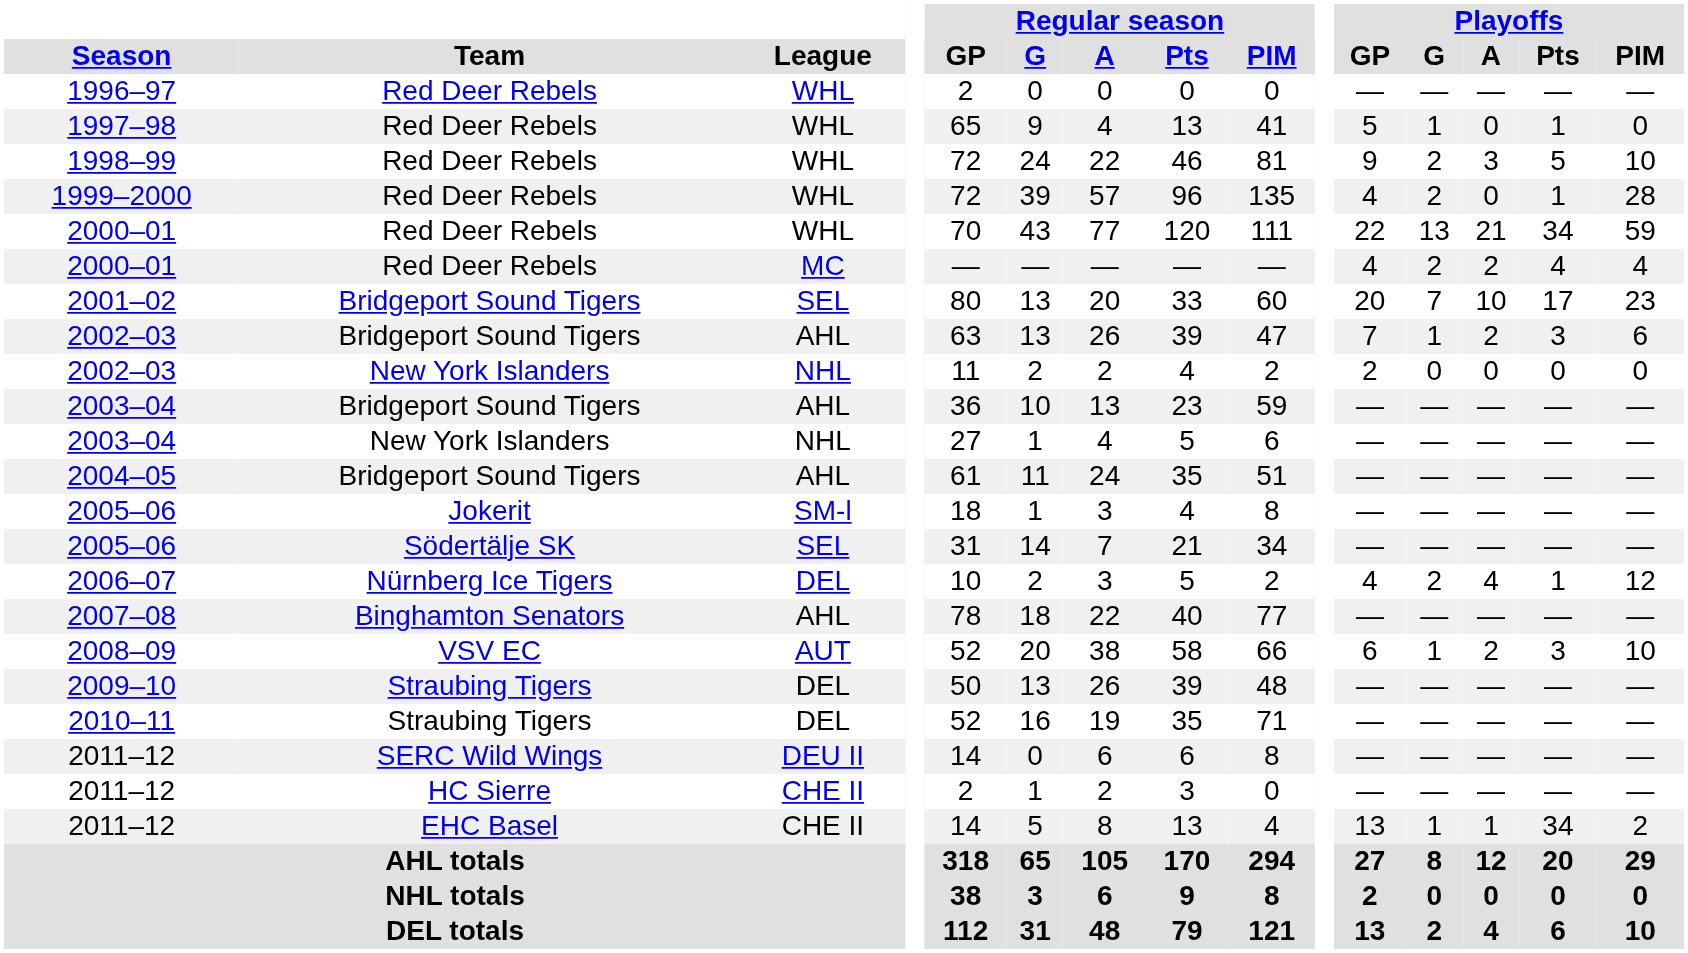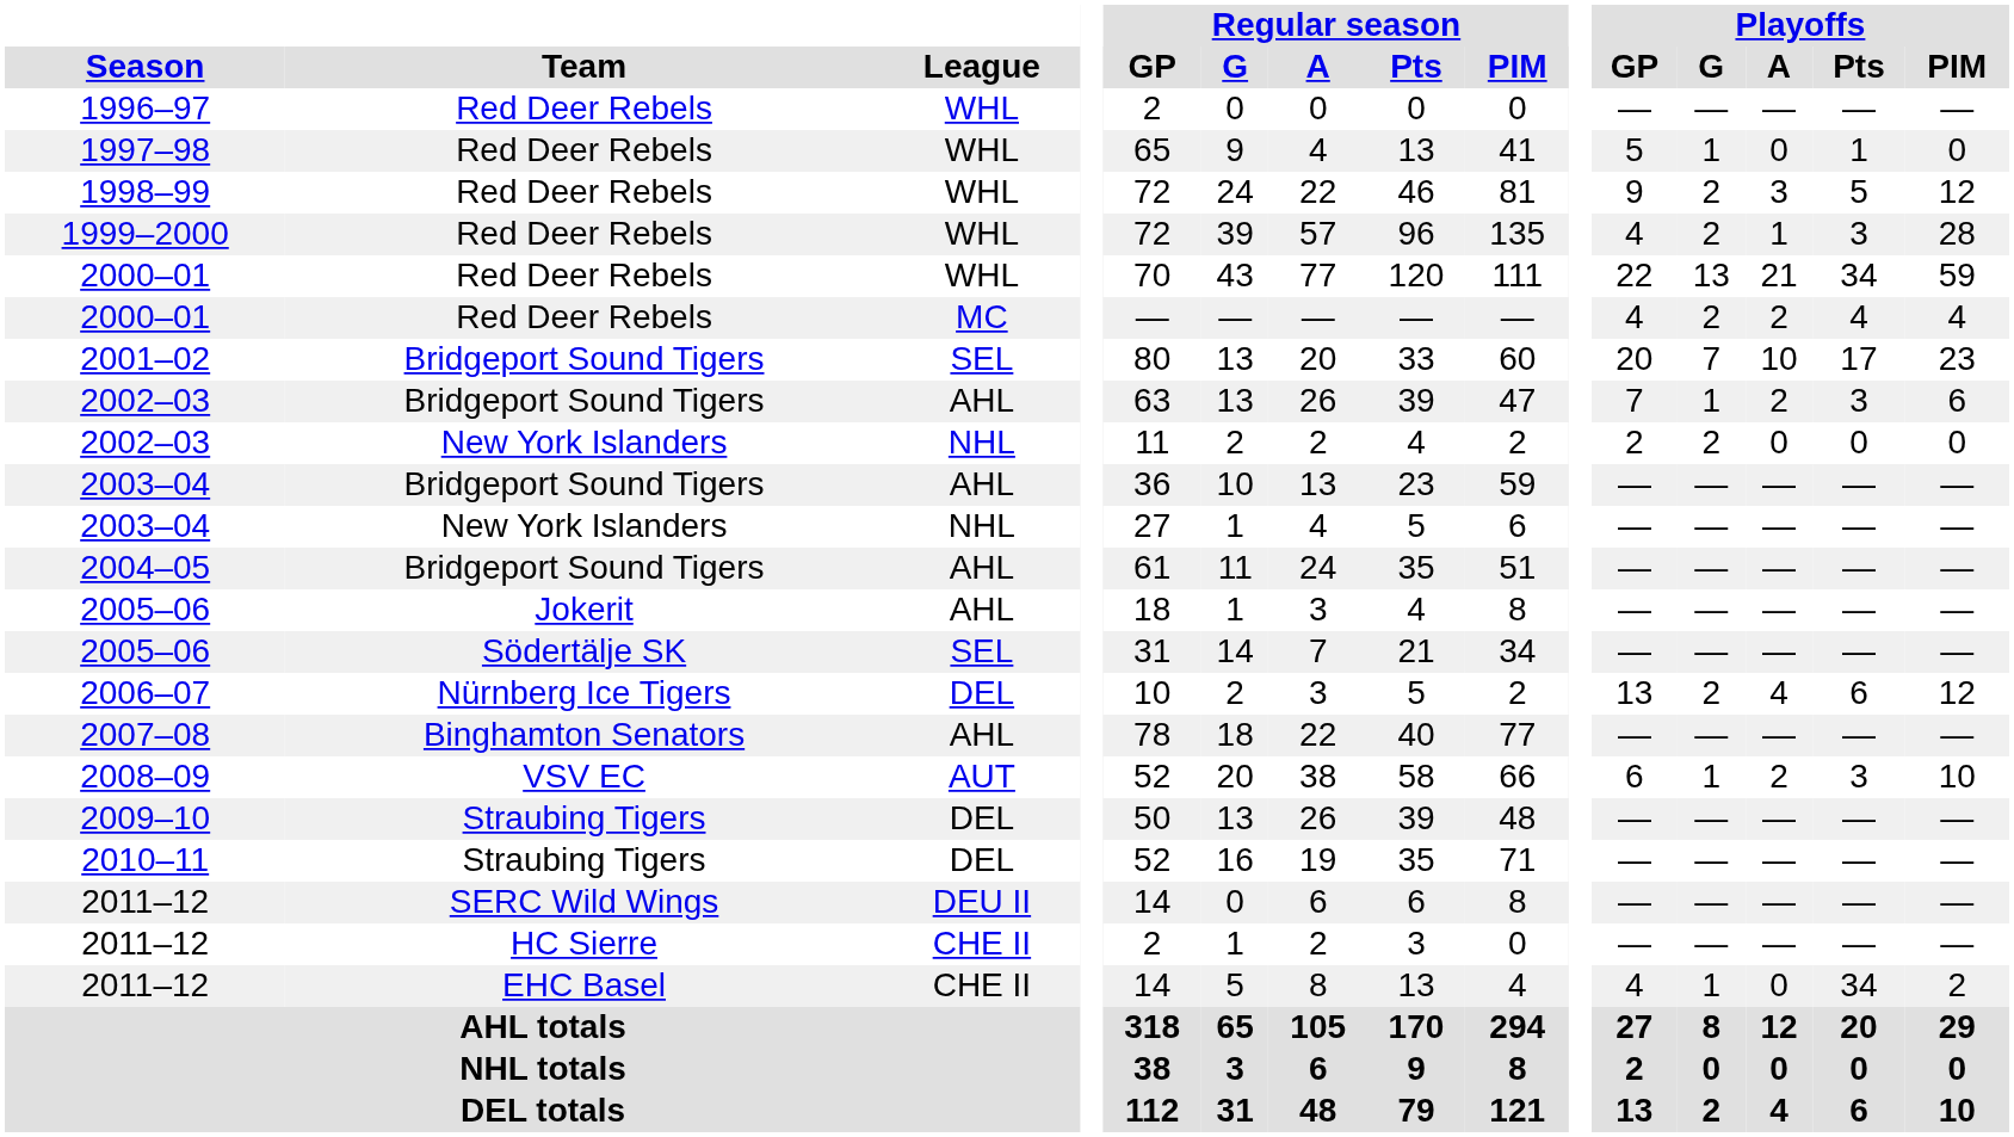1998–99 | Playoffs / PIM: 10 -> 12
1999–2000 | Playoffs / A: 0 -> 1
1999–2000 | Playoffs / Pts: 1 -> 3
2002–03 / New York Islanders | Playoffs / G: 0 -> 2
2005–06 / Jokerit | League: SM-l -> AHL
2006–07 | Playoffs / GP: 4 -> 13
2006–07 | Playoffs / Pts: 1 -> 6
2011–12 / EHC Basel | Playoffs / GP: 13 -> 4
2011–12 / EHC Basel | Playoffs / A: 1 -> 0
